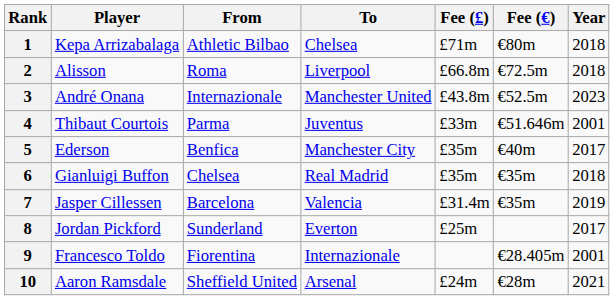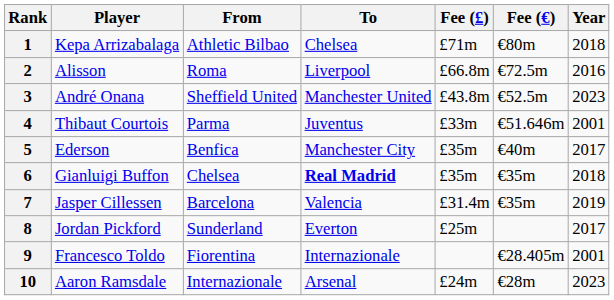2 | Year: 2018 -> 2016
3 | From: Internazionale -> Sheffield United
6 | To: normal -> bold
10 | From: Sheffield United -> Internazionale
10 | Year: 2021 -> 2023
